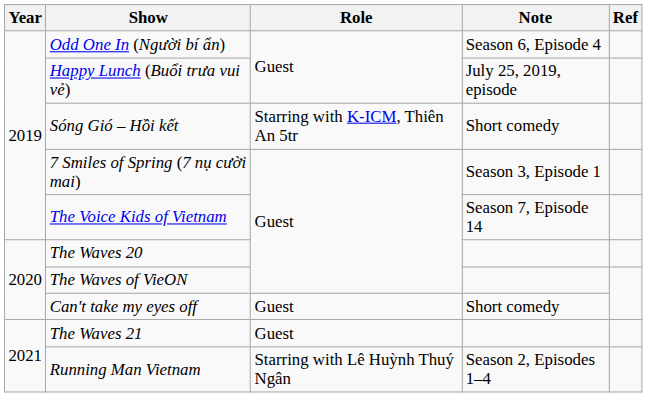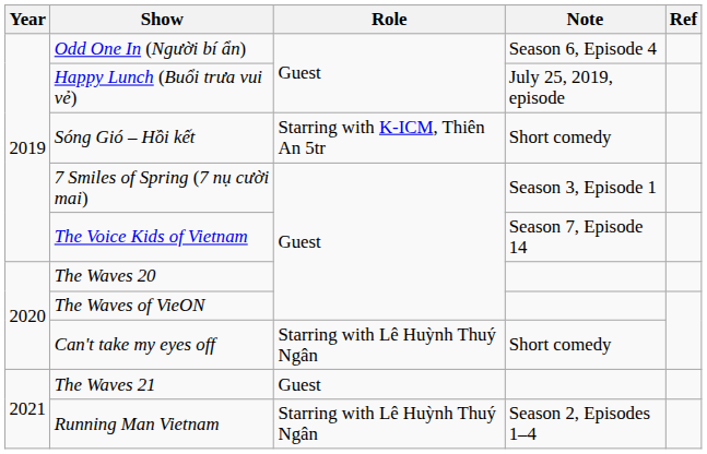Can't take my eyes off | Role: Guest -> Starring with Lê Huỳnh Thuý Ngân
